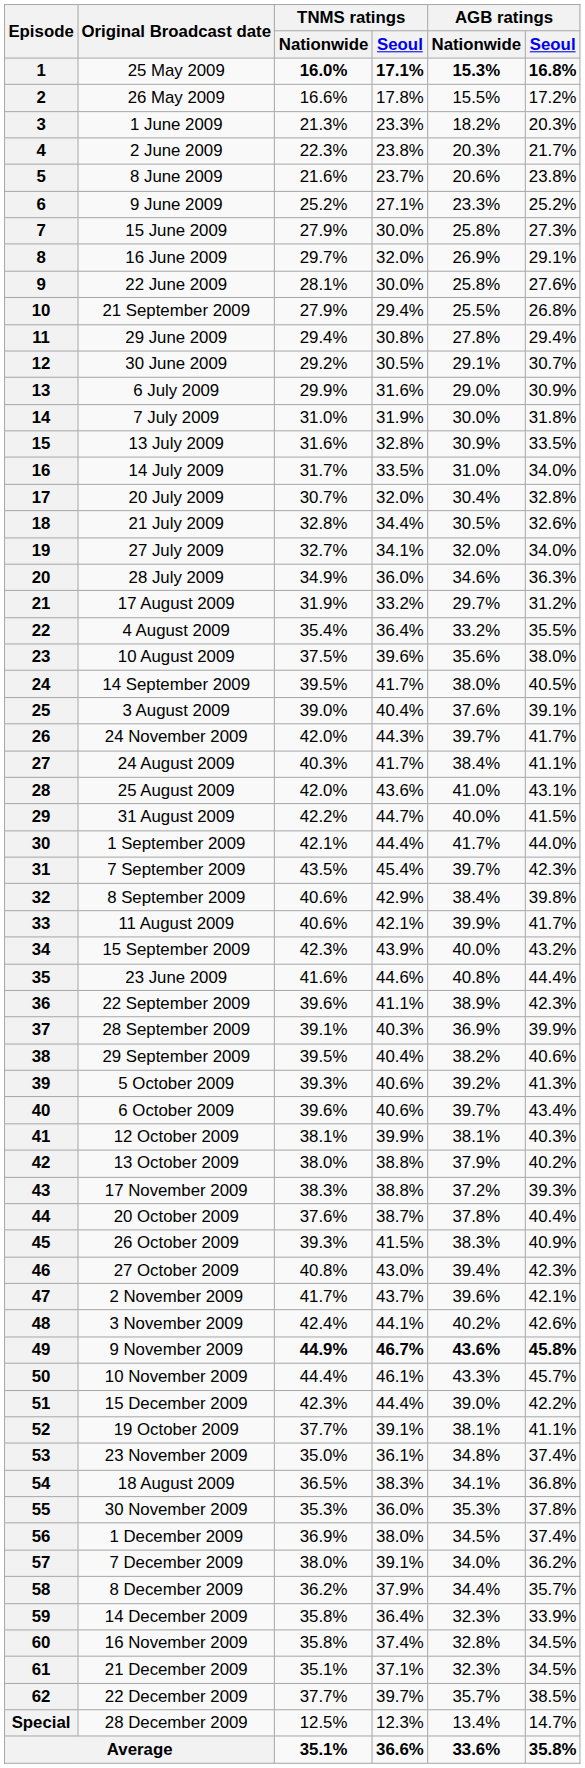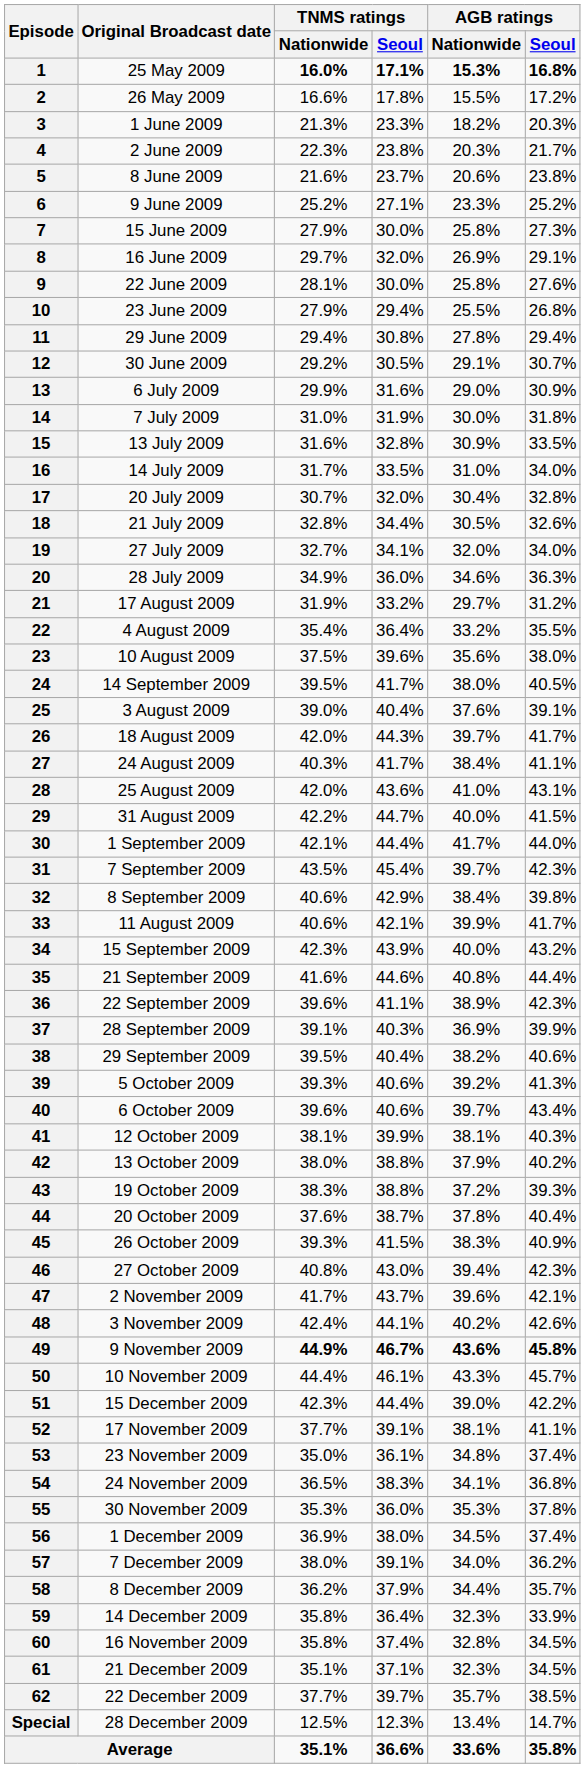10 | Original Broadcast date: 21 September 2009 -> 23 June 2009
26 | Original Broadcast date: 24 November 2009 -> 18 August 2009
35 | Original Broadcast date: 23 June 2009 -> 21 September 2009
43 | Original Broadcast date: 17 November 2009 -> 19 October 2009
52 | Original Broadcast date: 19 October 2009 -> 17 November 2009
54 | Original Broadcast date: 18 August 2009 -> 24 November 2009
